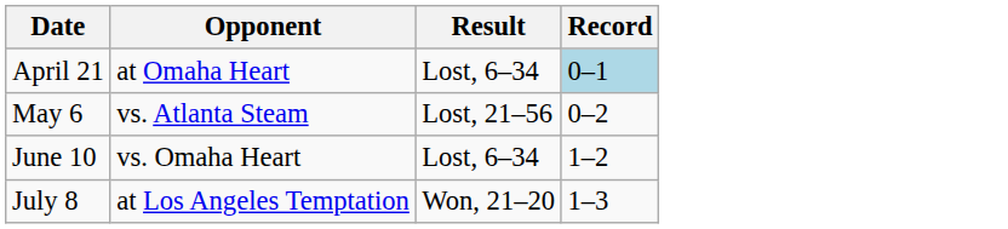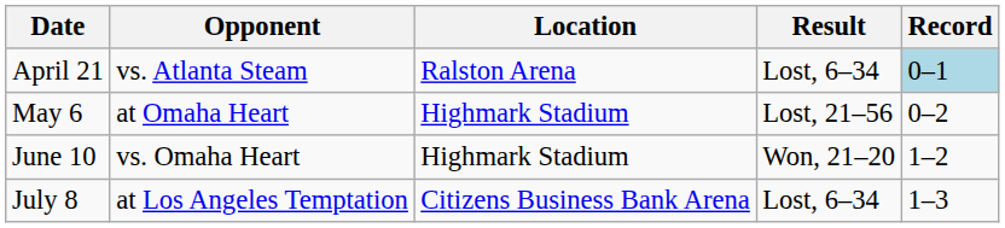+ column: Location | Ralston Arena | Highmark Stadium | Highmark Stadium | Citizens Business Bank Arena
April 21 | Opponent: at Omaha Heart -> vs. Atlanta Steam
May 6 | Opponent: vs. Atlanta Steam -> at Omaha Heart
June 10 | Result: Lost, 6–34 -> Won, 21–20
July 8 | Result: Won, 21–20 -> Lost, 6–34
